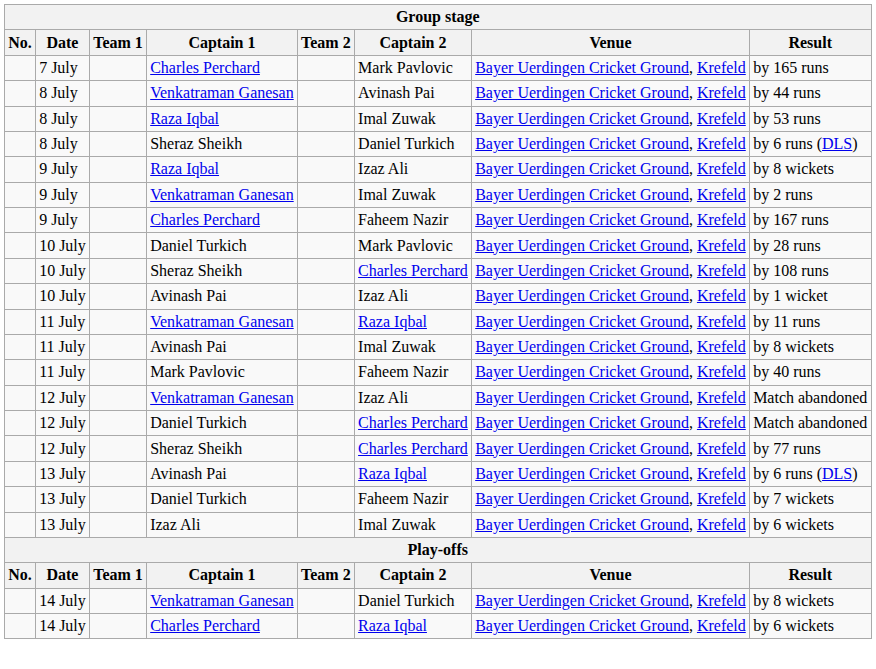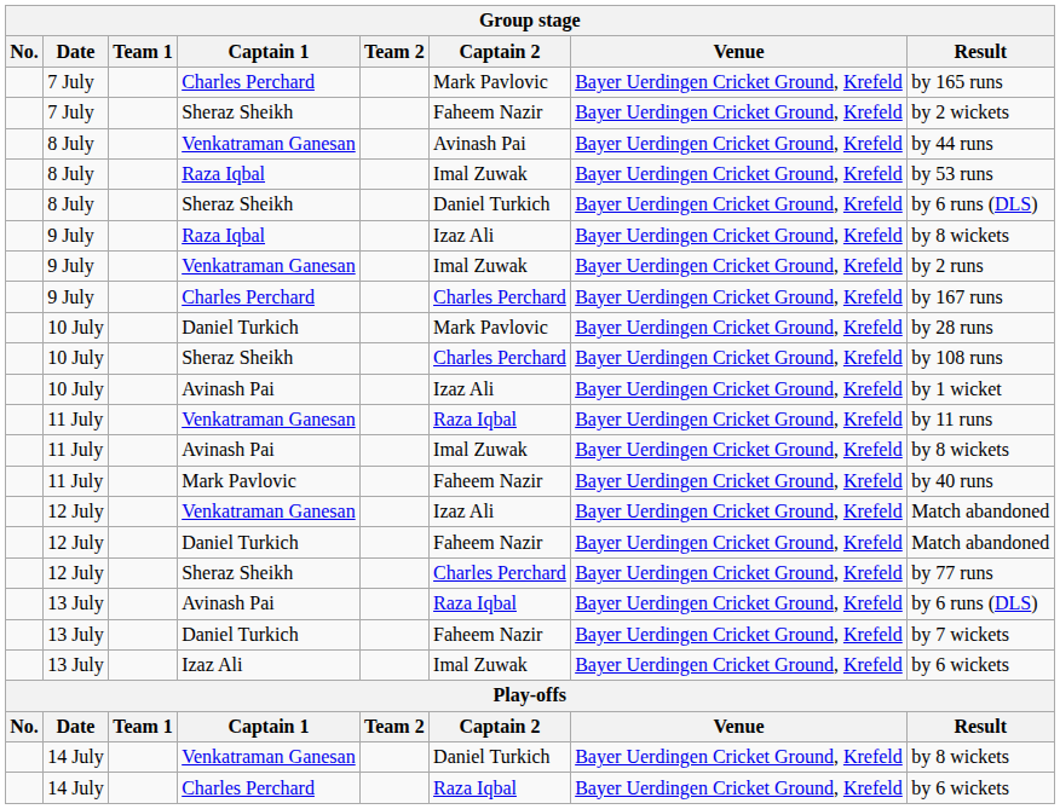+ row: 7 July | Sheraz Sheikh | Faheem Nazir | Bayer Uerdingen Cricket Ground, Krefeld | by 2 wickets
9 July / Charles Perchard | Captain 2: Faheem Nazir -> Charles Perchard
12 July / Daniel Turkich | Captain 2: Charles Perchard -> Faheem Nazir
